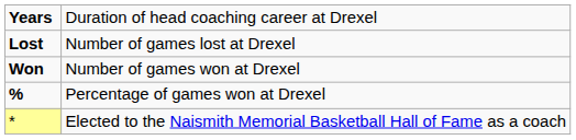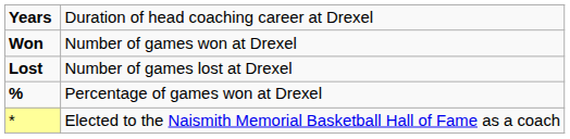rows swapped: Won <-> Lost
